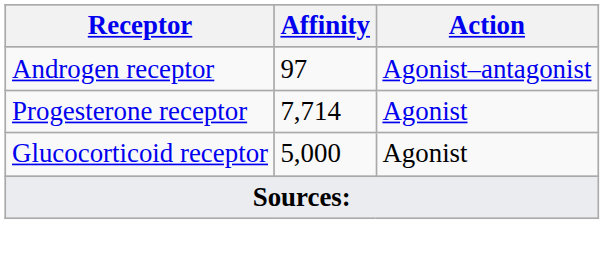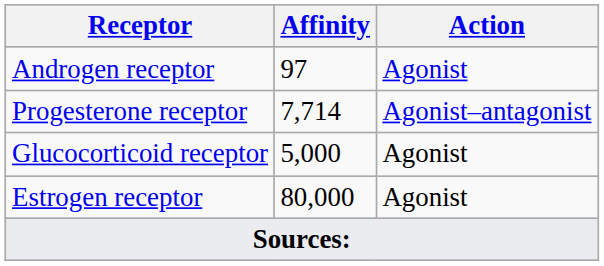Androgen receptor | Action: Agonist–antagonist -> Agonist
Progesterone receptor | Action: Agonist -> Agonist–antagonist
+ row: Estrogen receptor | 80,000 | Agonist
